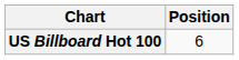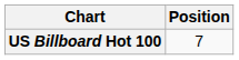US Billboard Hot 100 | Position: 6 -> 7
